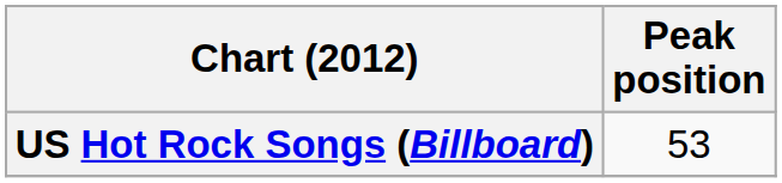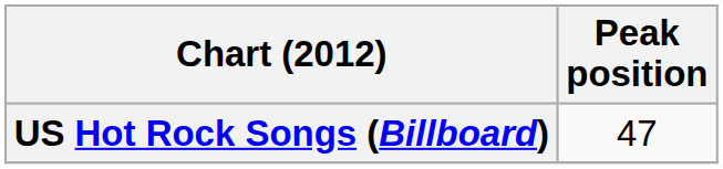US Hot Rock Songs (Billboard) | Peak position: 53 -> 47
